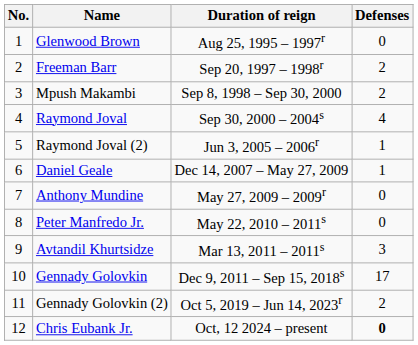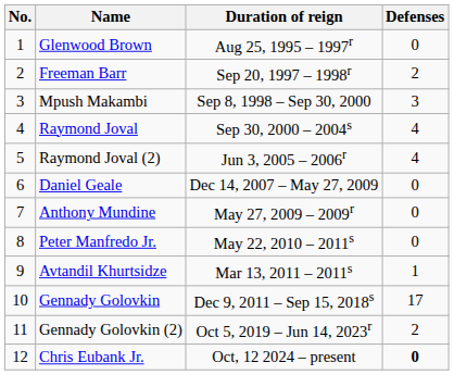Mpush Makambi | Defenses: 2 -> 3
Raymond Joval (2) | Defenses: 1 -> 4
Daniel Geale | Defenses: 1 -> 0
Avtandil Khurtsidze | Defenses: 3 -> 1
